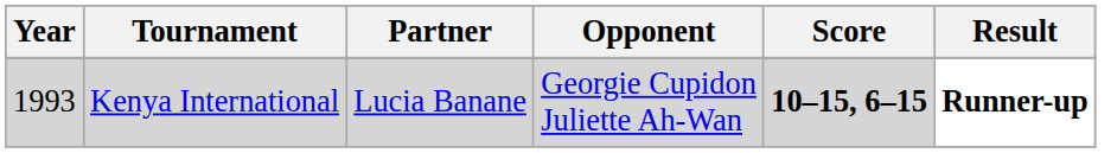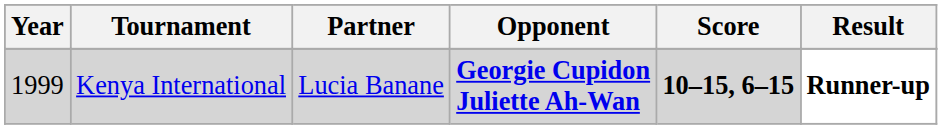Kenya International | Year: 1993 -> 1999
Kenya International | Opponent: normal -> bold
